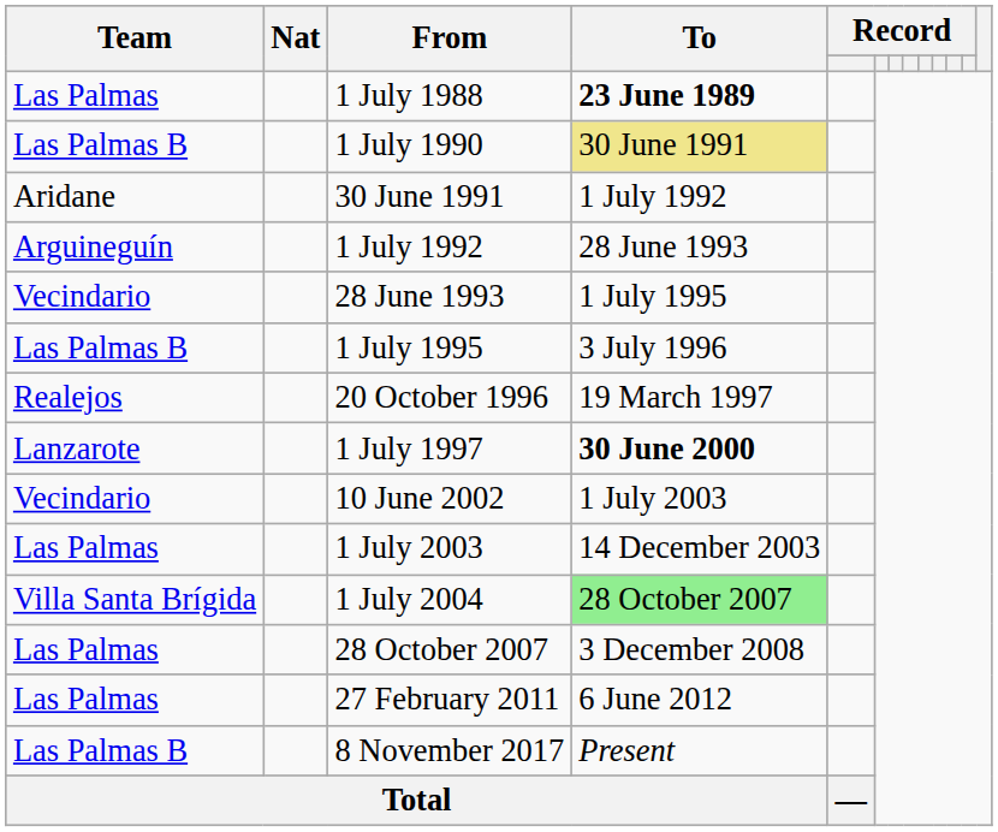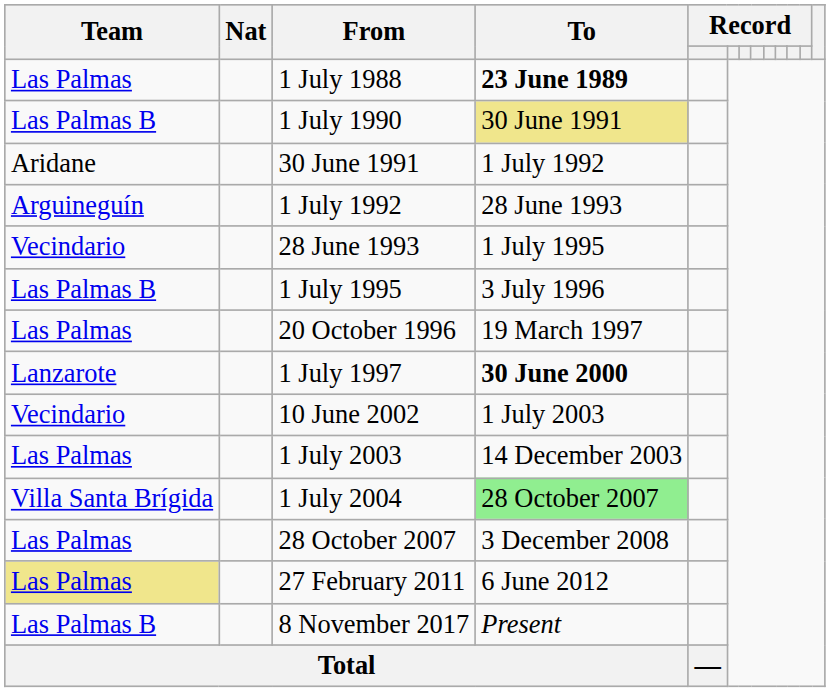20 October 1996 | Team: Realejos -> Las Palmas
27 February 2011 | Team: no background -> khaki background
